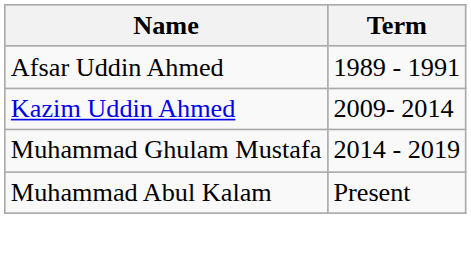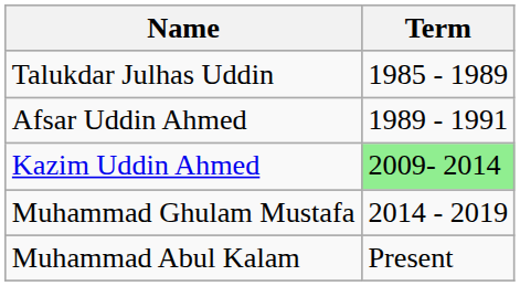+ row: Talukdar Julhas Uddin | 1985 - 1989
Kazim Uddin Ahmed | Term: no background -> lightgreen background
